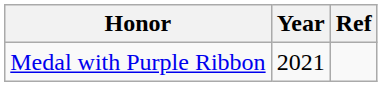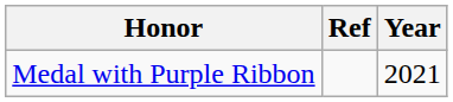columns swapped: Year <-> Ref
